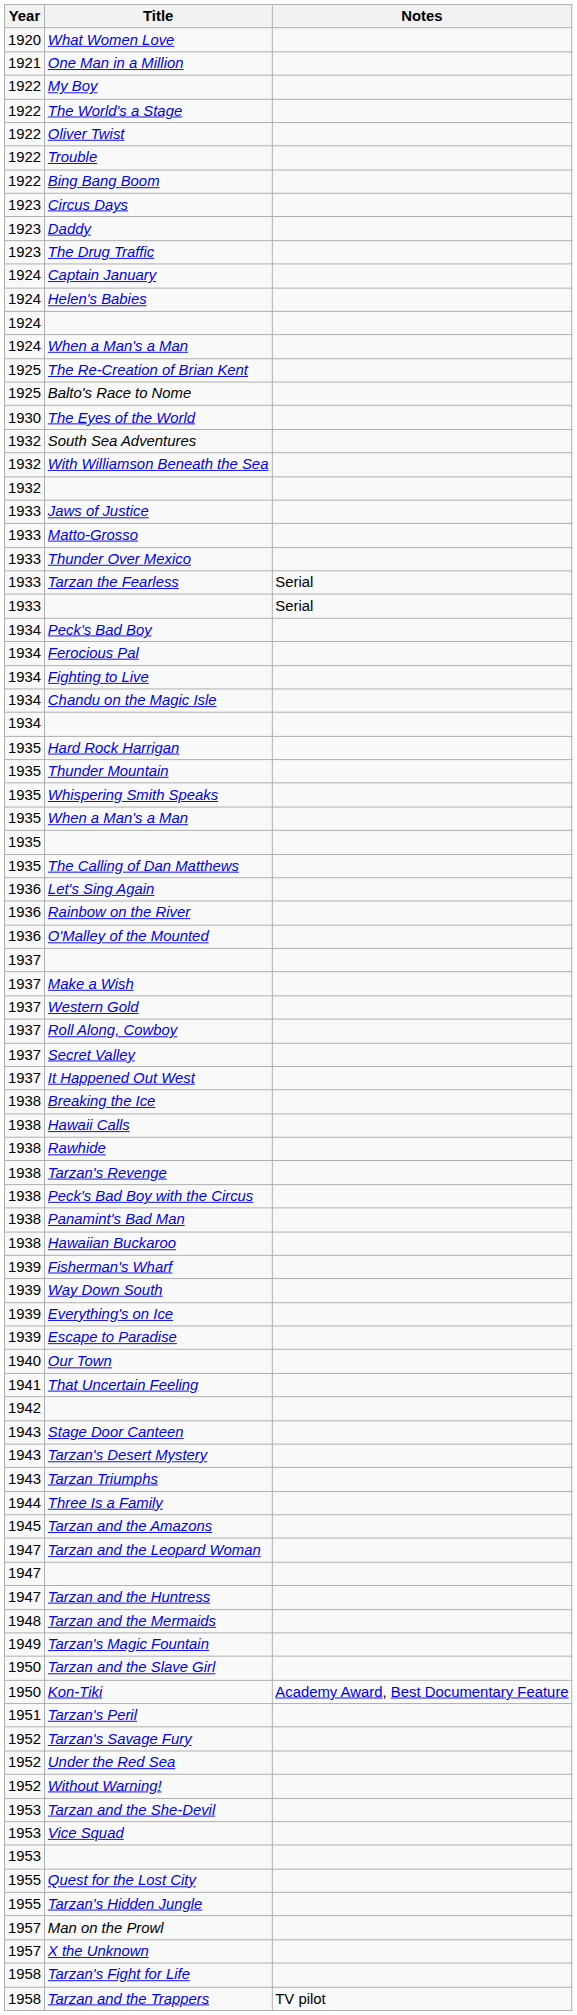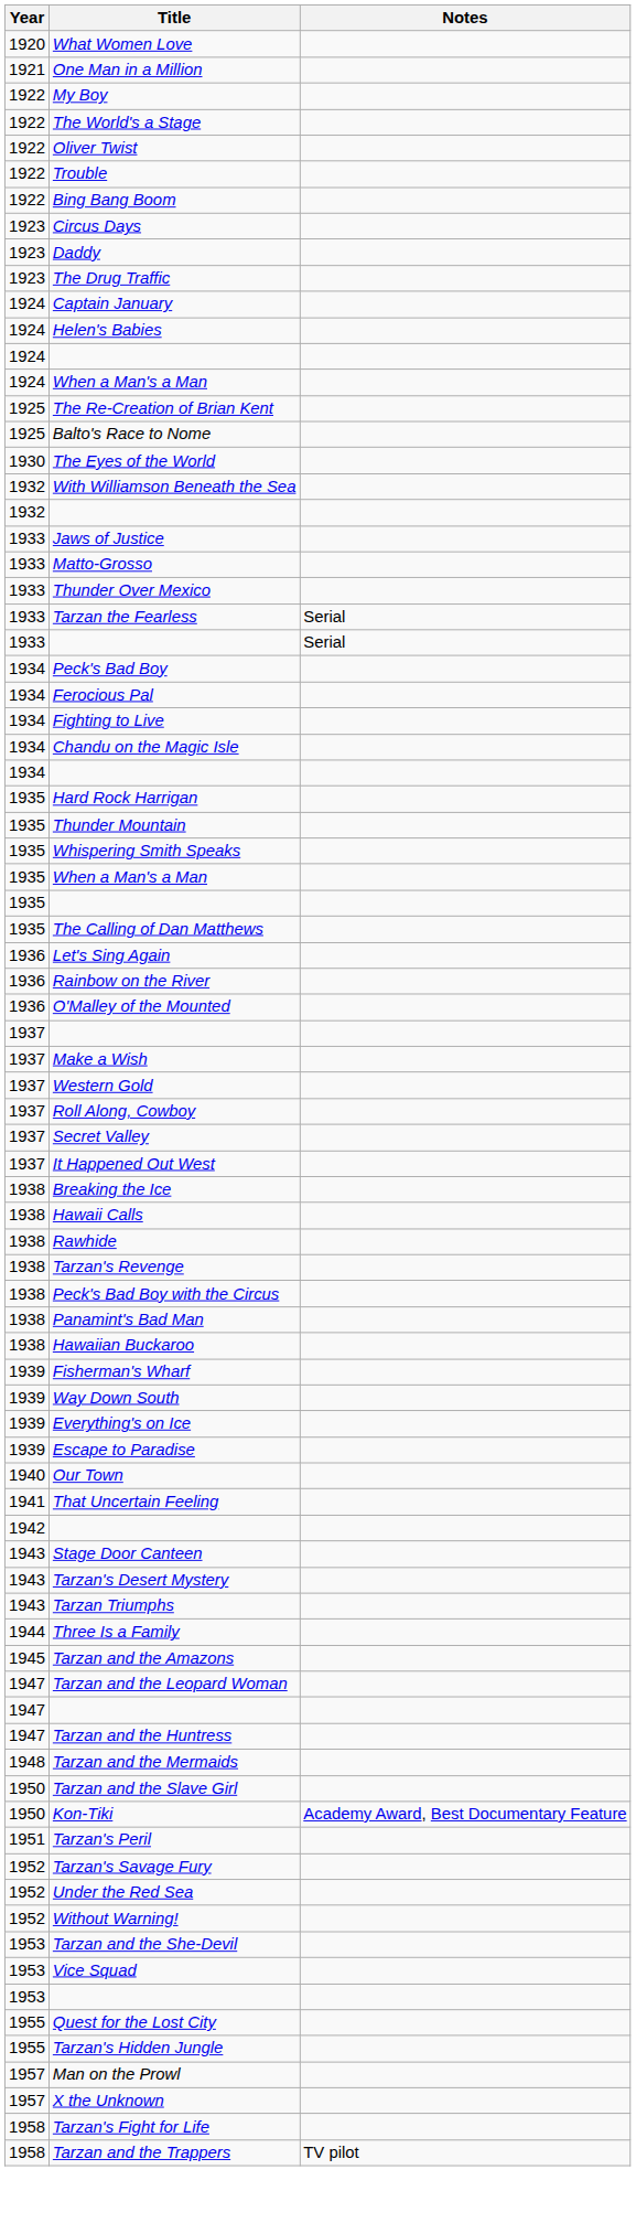- row: 1932 | South Sea Adventures
- row: 1949 | Tarzan's Magic Fountain
